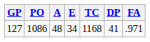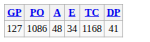- column: FA | .971
